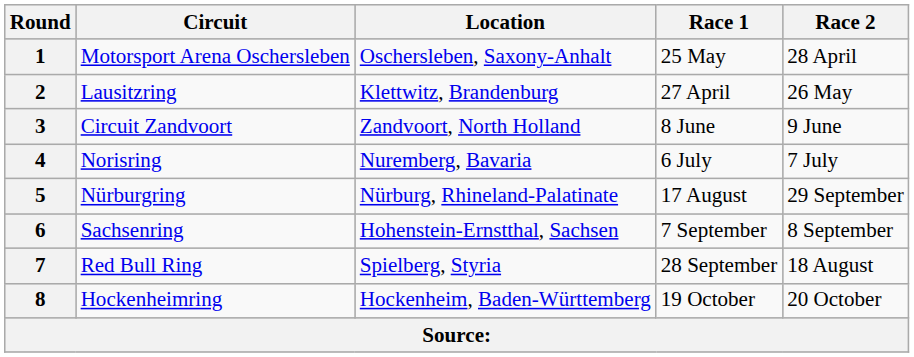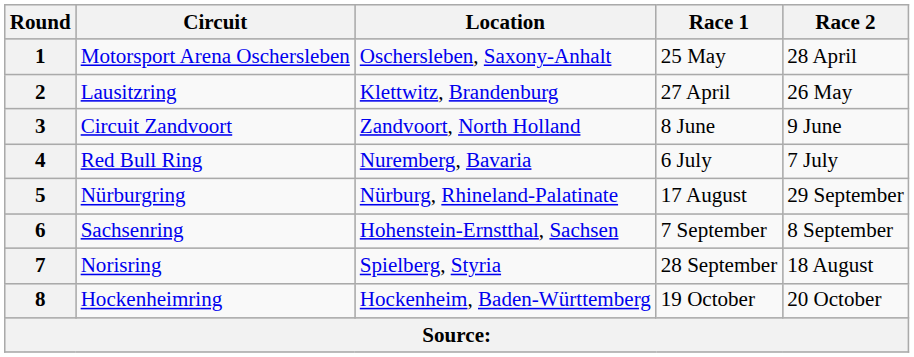4 | Circuit: Norisring -> Red Bull Ring
7 | Circuit: Red Bull Ring -> Norisring
